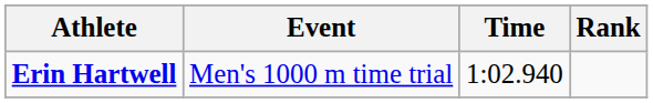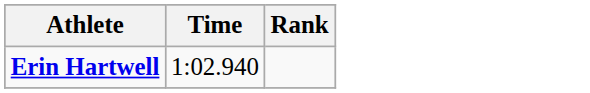- column: Event | Men's 1000 m time trial
